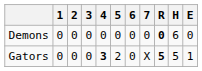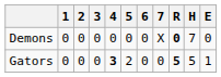Demons | 7: 0 -> X
Demons | H: 6 -> 7
Gators | 7: X -> 0
